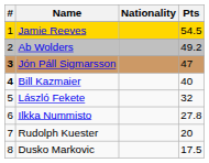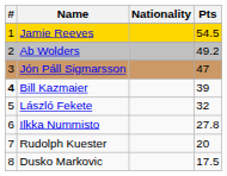Jón Páll Sigmarsson | #: bold -> normal
Bill Kazmaier | Pts: 40 -> 39
